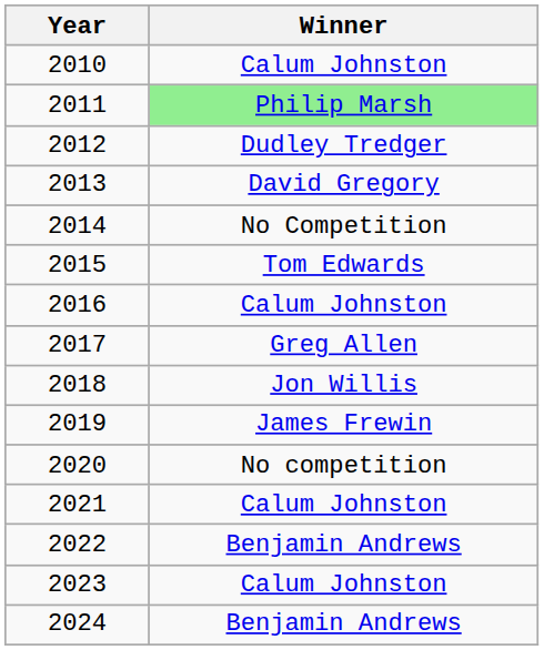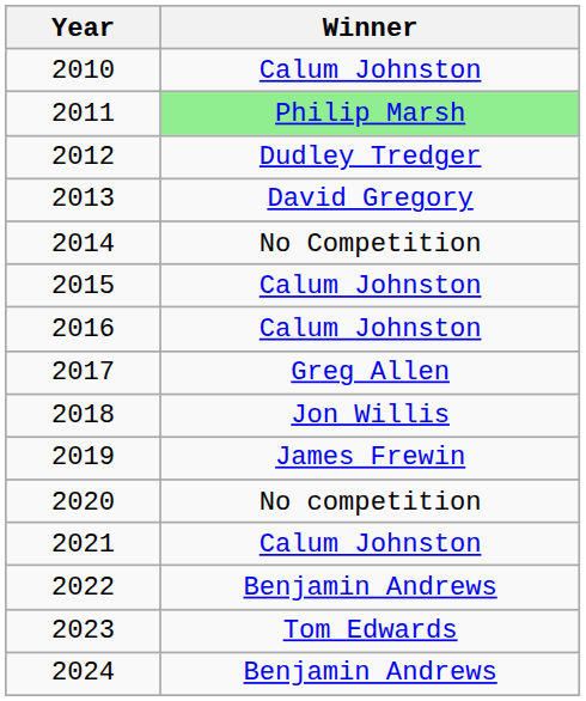2015 | Winner: Tom Edwards -> Calum Johnston
2023 | Winner: Calum Johnston -> Tom Edwards
